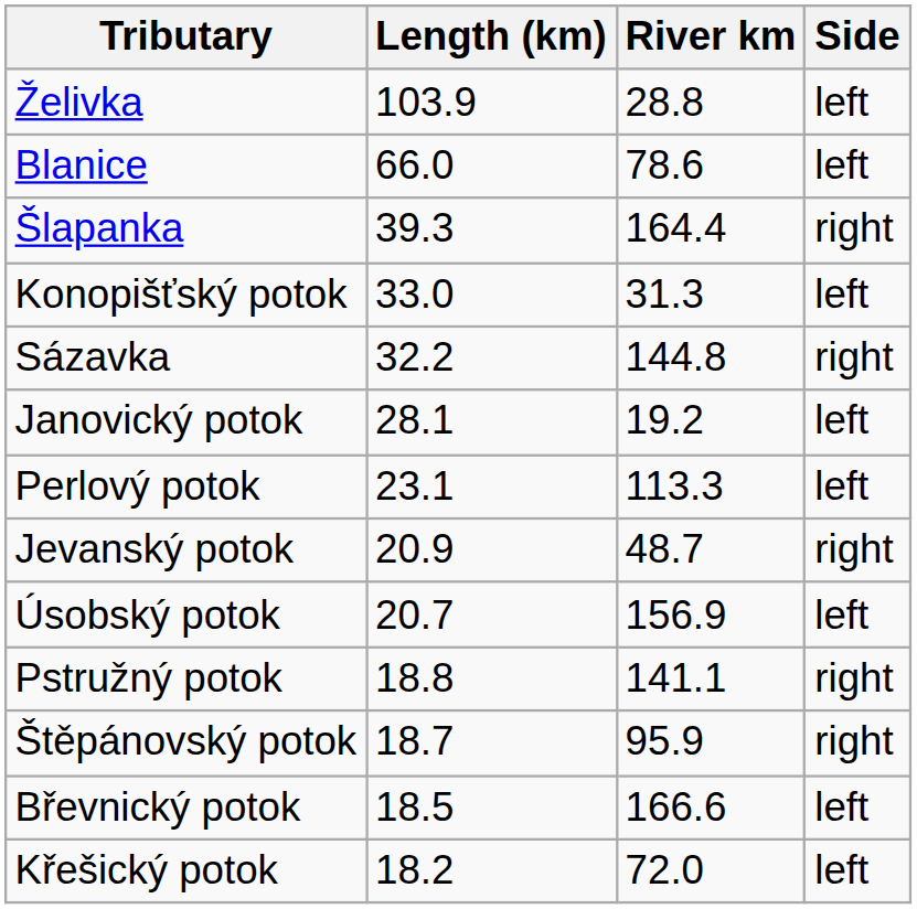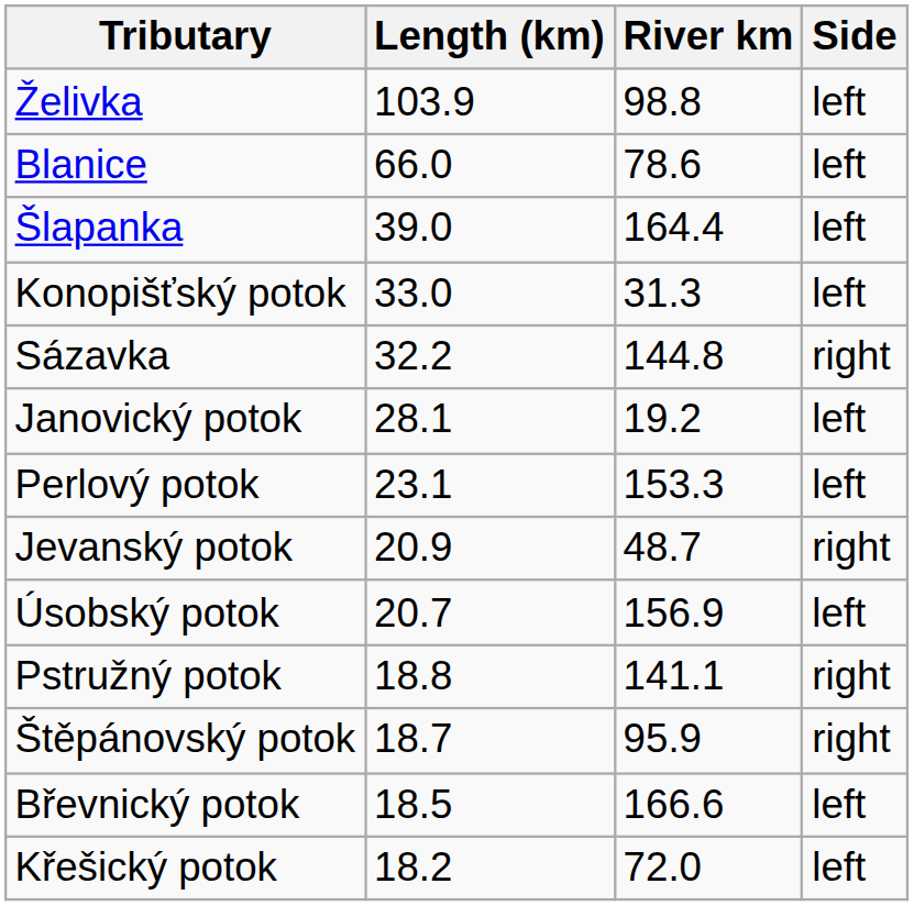Želivka | River km: 28.8 -> 98.8
Šlapanka | Length (km): 39.3 -> 39.0
Šlapanka | Side: right -> left
Perlový potok | River km: 113.3 -> 153.3
